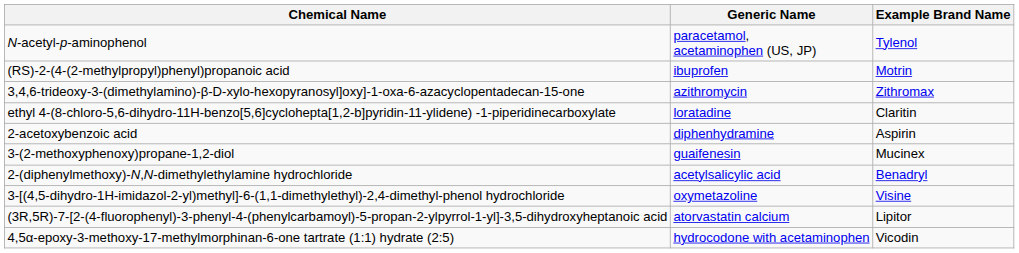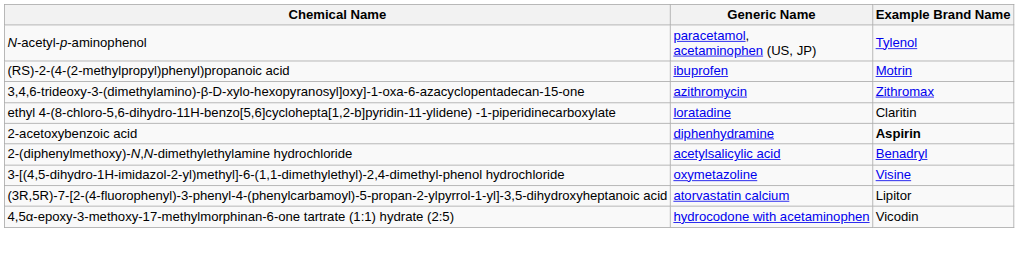2-acetoxybenzoic acid | Example Brand Name: normal -> bold
- row: 3-(2-methoxyphenoxy)propane-1,2-diol | guaifenesin | Mucinex
